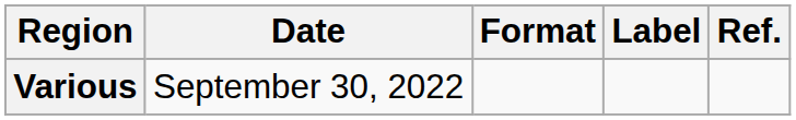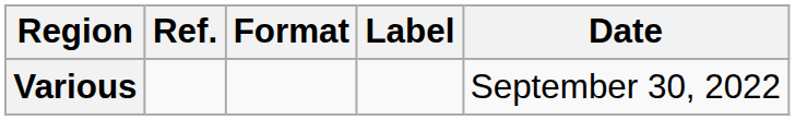columns swapped: Date <-> Ref.
